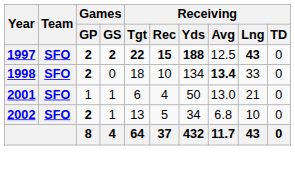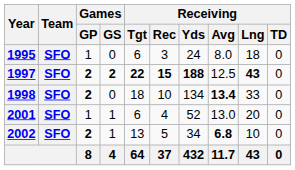+ row: 1995 | SFO | 1 | 0 | 6 | 3 | 24 | 8.0 | 18 | 0
2001 | Receiving / Yds: 50 -> 52
2001 | Receiving / Lng: 21 -> 20
2002 | Receiving / Avg: normal -> bold
